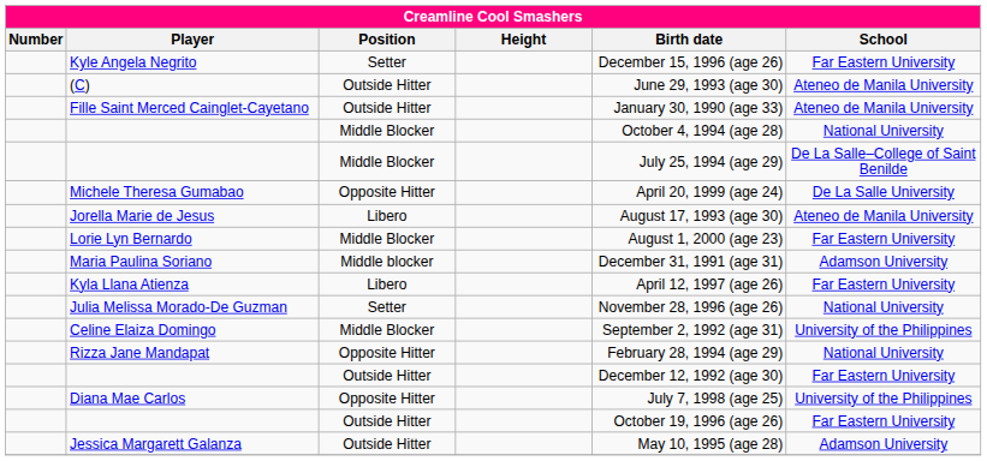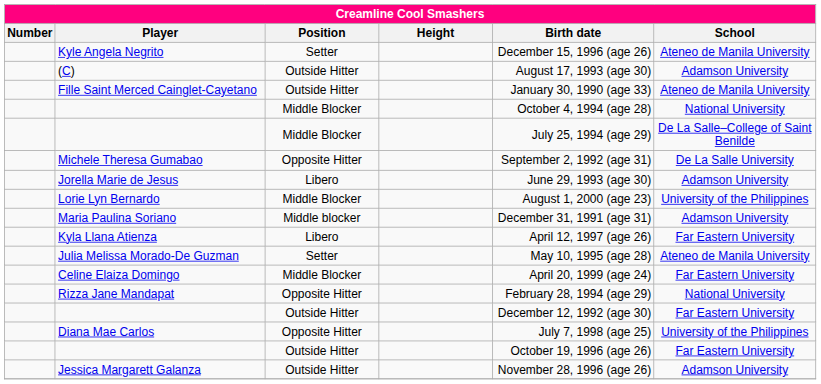Kyle Angela Negrito | School: Far Eastern University -> Ateneo de Manila University
(C) | Birth date: June 29, 1993 (age 30) -> August 17, 1993 (age 30)
(C) | School: Ateneo de Manila University -> Adamson University
Michele Theresa Gumabao | Birth date: April 20, 1999 (age 24) -> September 2, 1992 (age 31)
Jorella Marie de Jesus | Birth date: August 17, 1993 (age 30) -> June 29, 1993 (age 30)
Jorella Marie de Jesus | School: Ateneo de Manila University -> Adamson University
Lorie Lyn Bernardo | School: Far Eastern University -> University of the Philippines
Julia Melissa Morado-De Guzman | Birth date: November 28, 1996 (age 26) -> May 10, 1995 (age 28)
Julia Melissa Morado-De Guzman | School: National University -> Ateneo de Manila University
Celine Elaiza Domingo | Birth date: September 2, 1992 (age 31) -> April 20, 1999 (age 24)
Celine Elaiza Domingo | School: University of the Philippines -> Far Eastern University
Jessica Margarett Galanza | Birth date: May 10, 1995 (age 28) -> November 28, 1996 (age 26)
